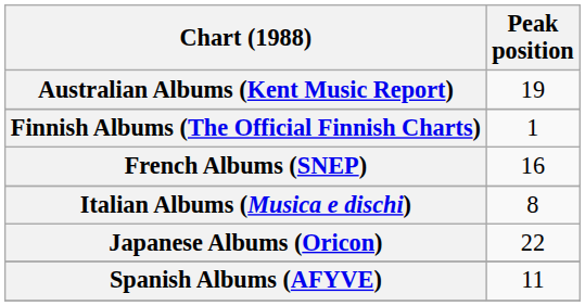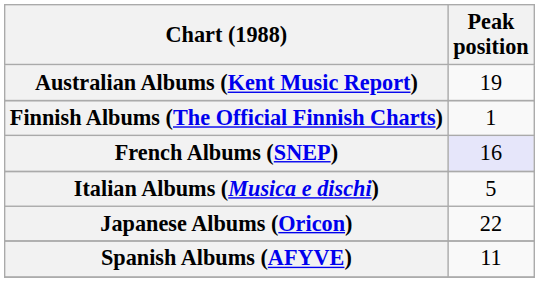French Albums (SNEP) | Peak position: no background -> lavender background
Italian Albums (Musica e dischi) | Peak position: 8 -> 5
